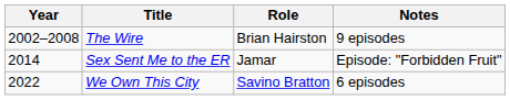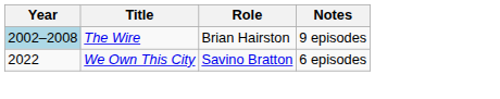The Wire | Year: no background -> lightblue background
- row: 2014 | Sex Sent Me to the ER | Jamar | Episode: "Forbidden Fruit"
